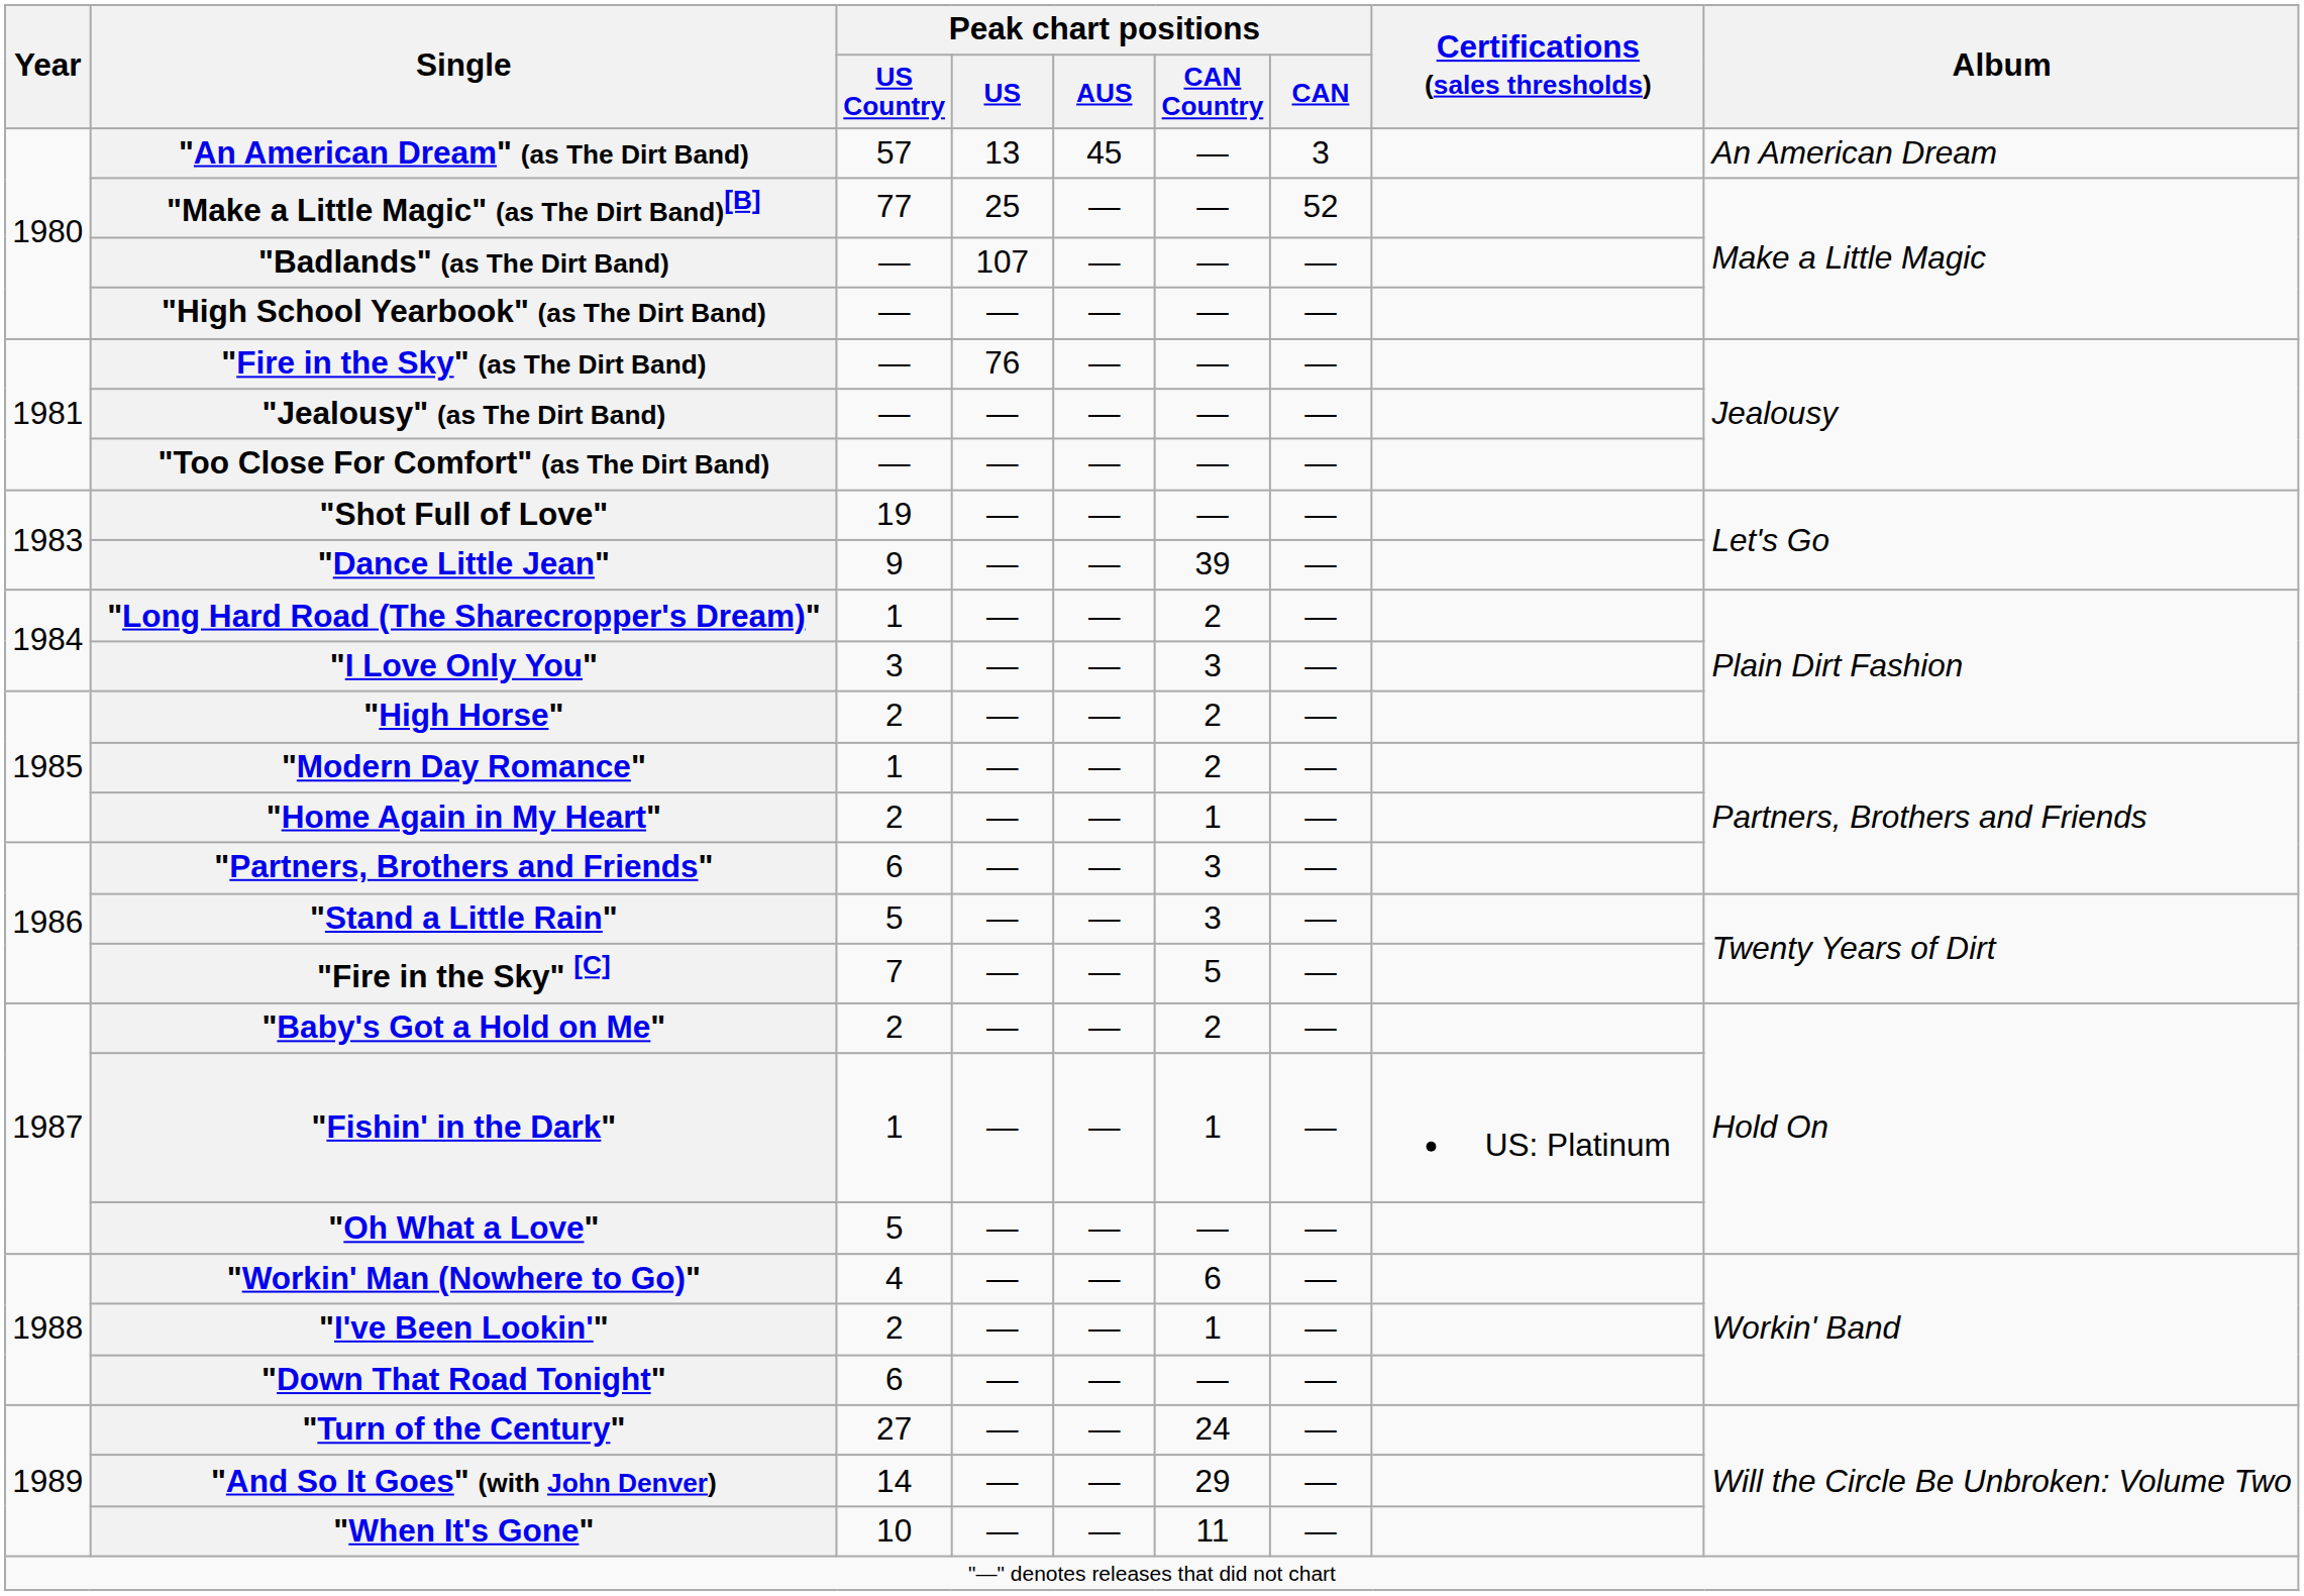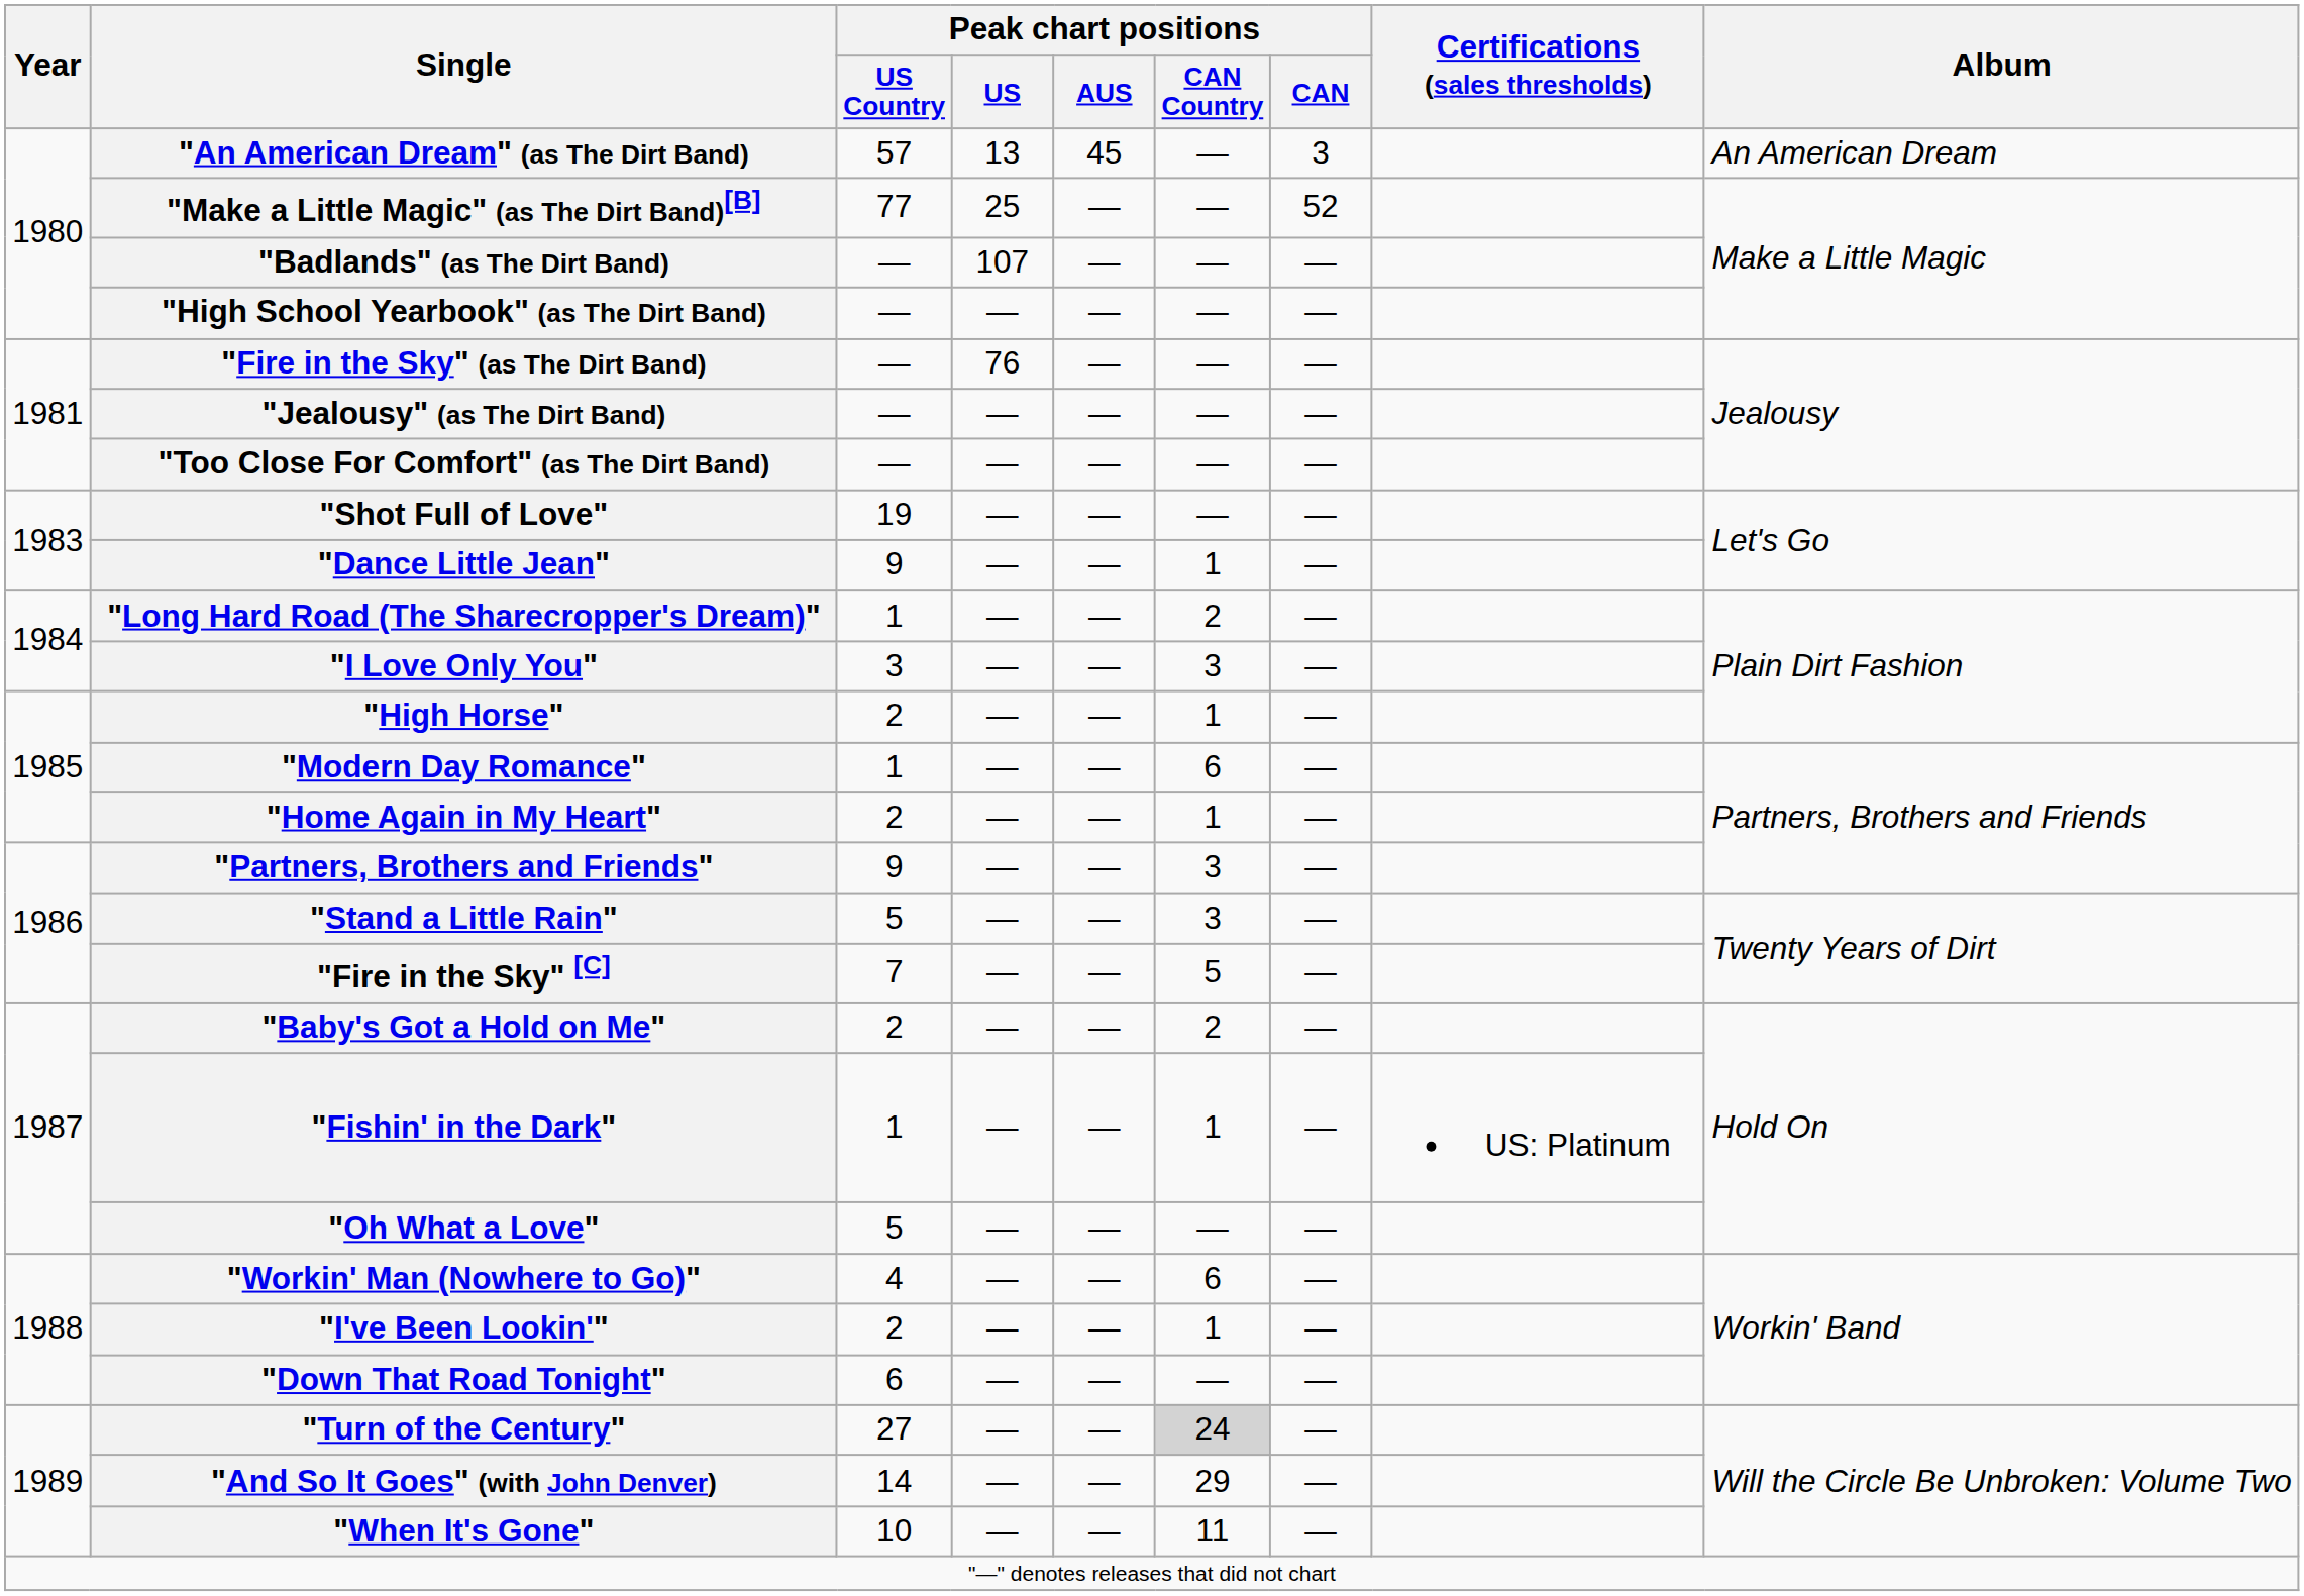"Dance Little Jean" | Peak chart positions / CAN Country: 39 -> 1
"High Horse" | Peak chart positions / CAN Country: 2 -> 1
"Modern Day Romance" | Peak chart positions / CAN Country: 2 -> 6
"Partners, Brothers and Friends" | Peak chart positions / US Country: 6 -> 9
"Turn of the Century" | Peak chart positions / CAN Country: no background -> lightgrey background
